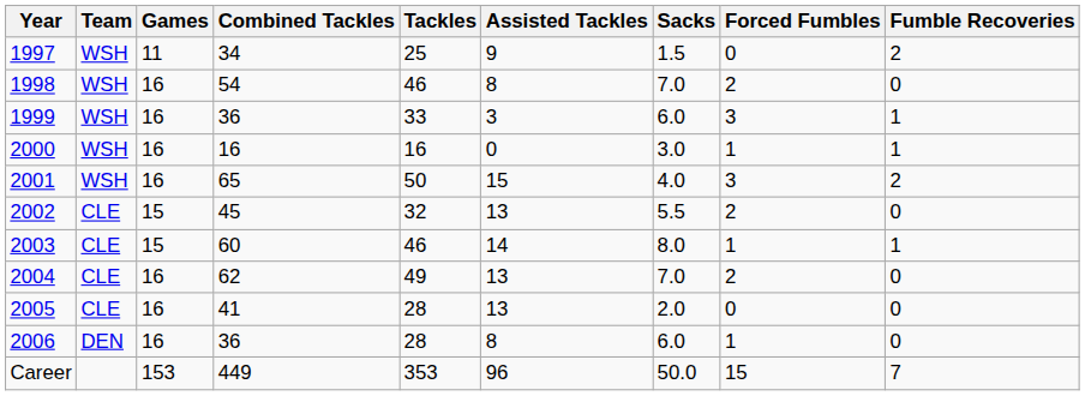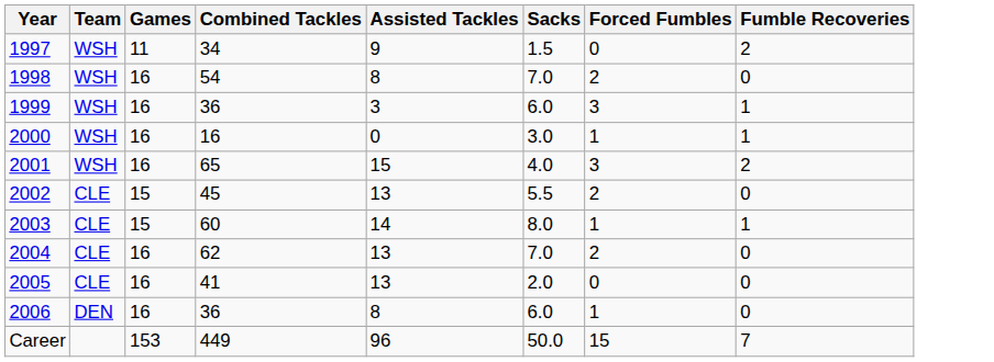- column: Tackles | 25 | 46 | 33 | 16 | 50 | 32 | 46 | 49 | 28 | 28 | 353
